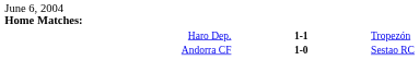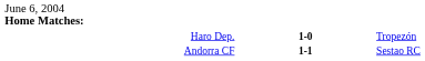Haro Dep. | column 2: 1-1 -> 1-0
Andorra CF | column 2: 1-0 -> 1-1
